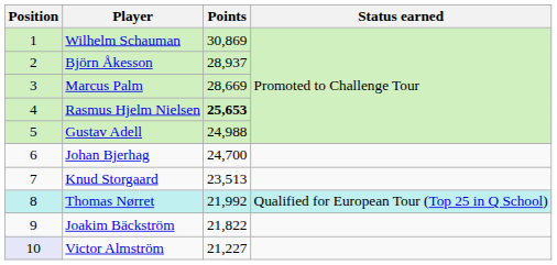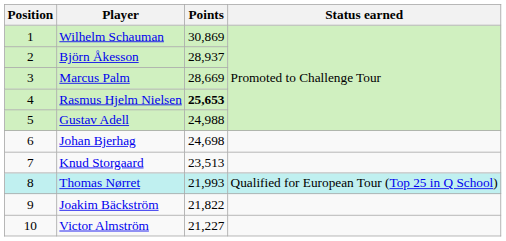Johan Bjerhag | Points: 24,700 -> 24,698
Thomas Nørret | Points: 21,992 -> 21,993
Victor Almström | Position: lavender background -> no background
